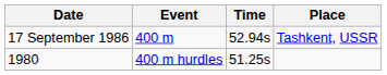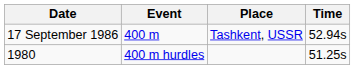columns swapped: Time <-> Place
